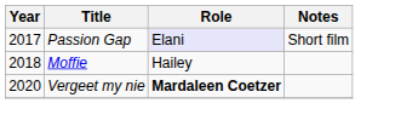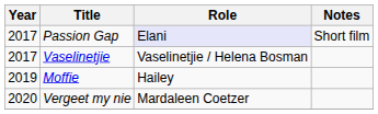+ row: 2017 | Vaselinetjie | Vaselinetjie / Helena Bosman
Moffie | Year: 2018 -> 2019
Vergeet my nie | Role: bold -> normal
